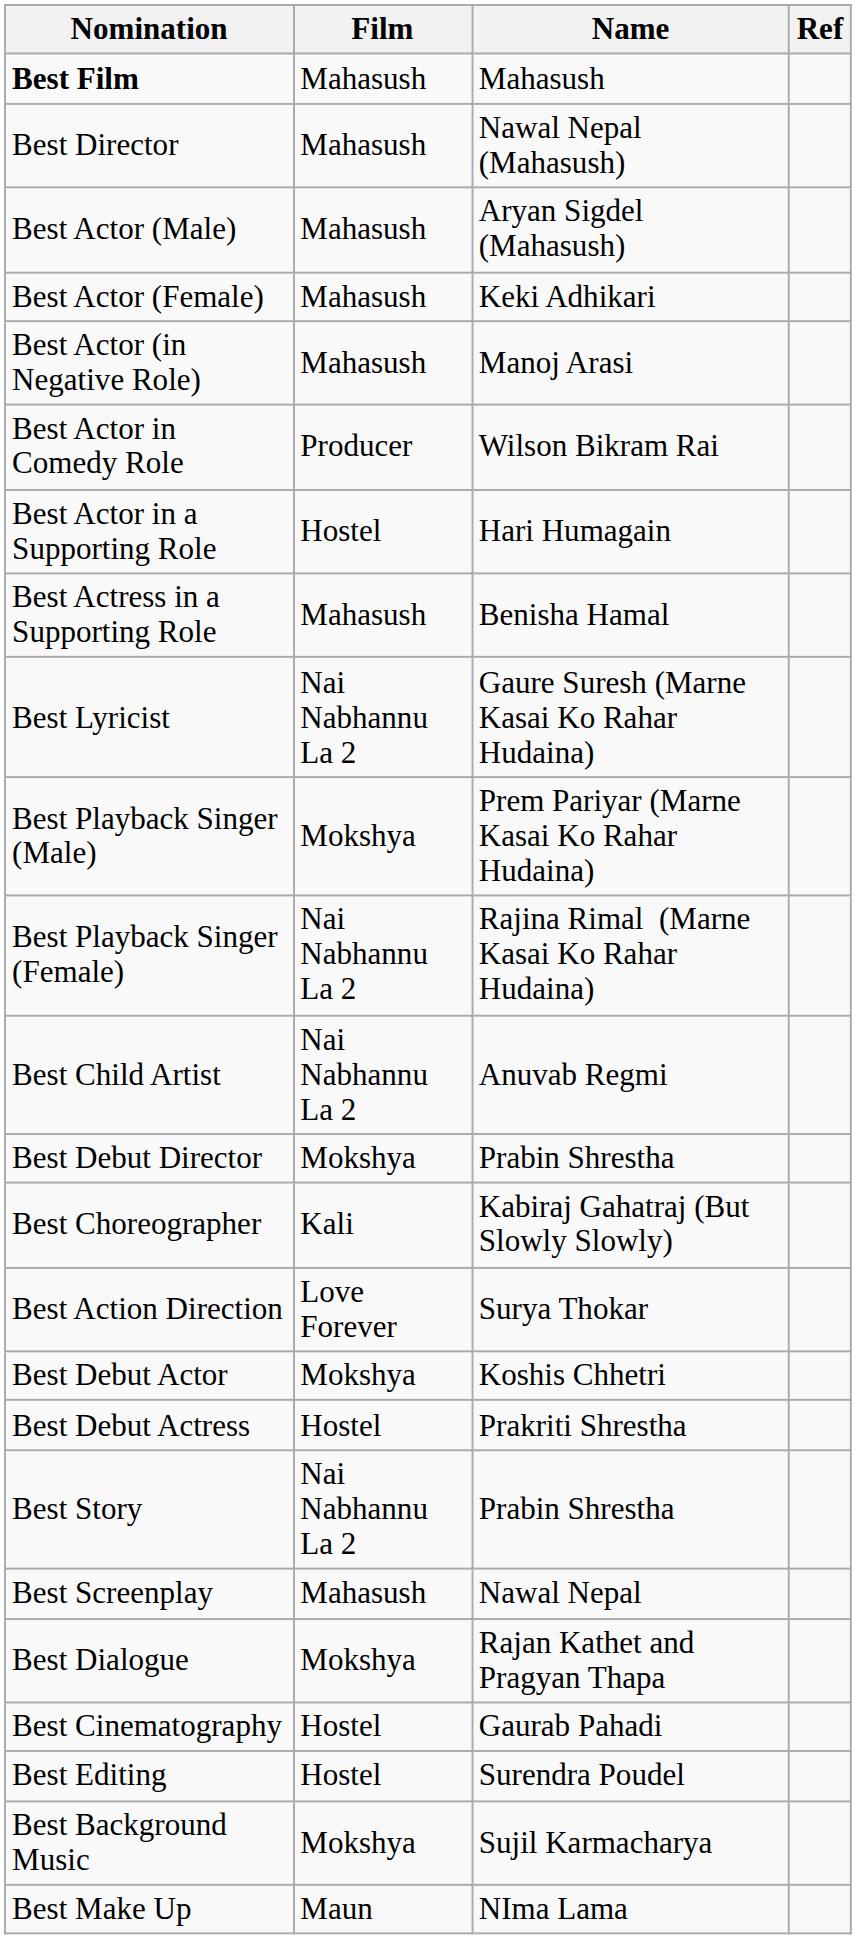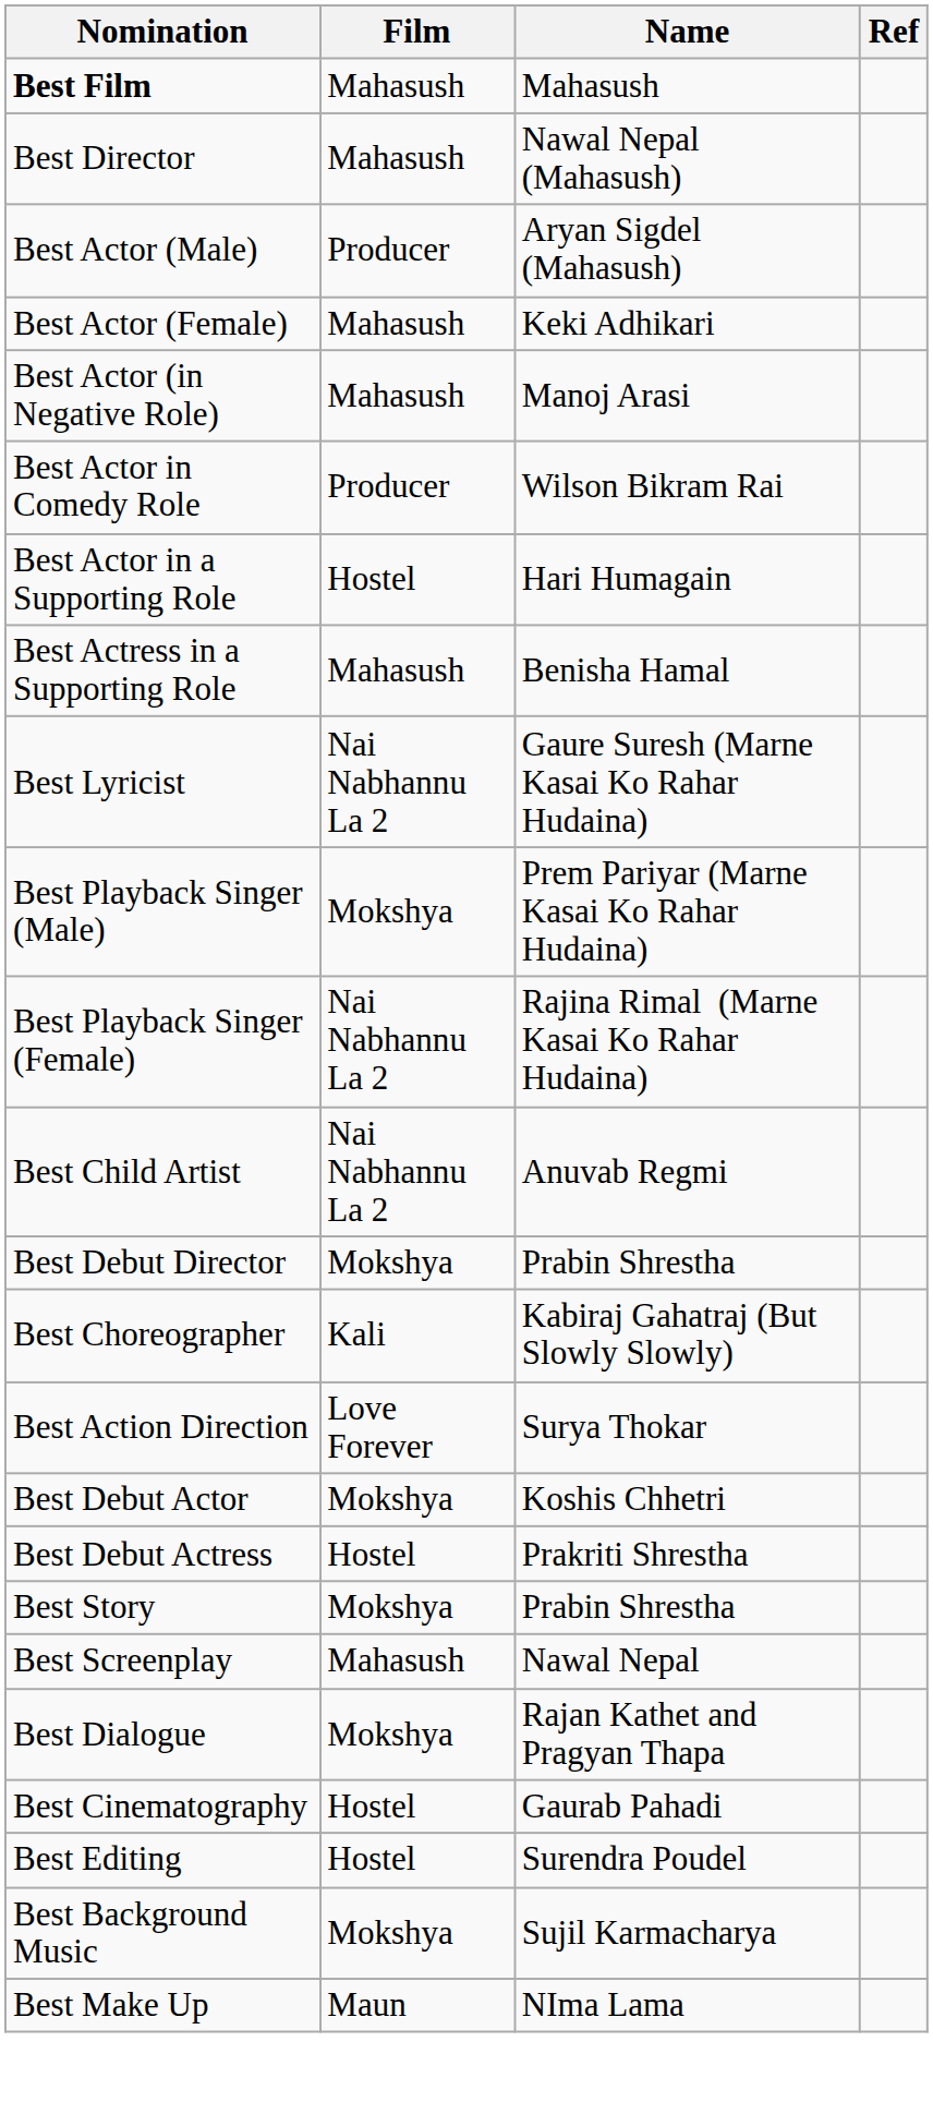Best Actor (Male) | Film: Mahasush -> Producer
Best Story | Film: Nai Nabhannu La 2 -> Mokshya
